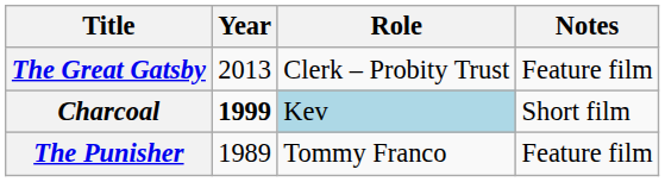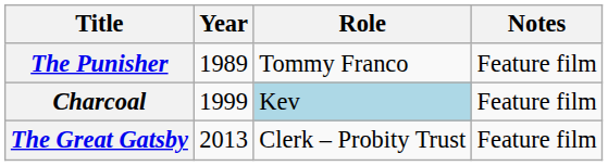rows swapped: The Punisher <-> The Great Gatsby
Charcoal | Year: bold -> normal
Charcoal | Notes: Short film -> Feature film
